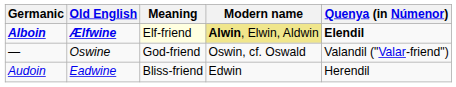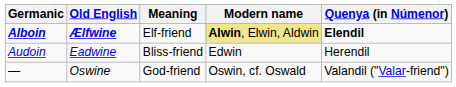Alboin | Meaning: lightyellow background -> no background
rows swapped: Audoin <-> —
